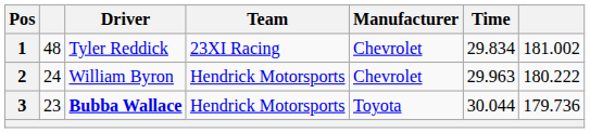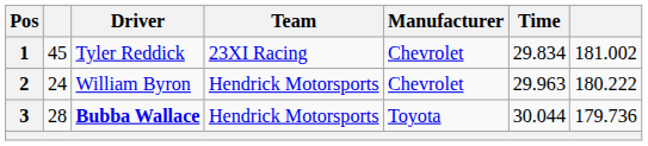1 | column 2: 48 -> 45
3 | column 2: 23 -> 28
